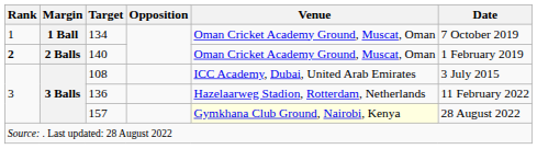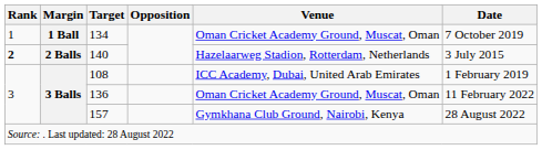140 | Venue: Oman Cricket Academy Ground, Muscat, Oman -> Hazelaarweg Stadion, Rotterdam, Netherlands
140 | Date: 1 February 2019 -> 3 July 2015
108 | Date: 3 July 2015 -> 1 February 2019
136 | Venue: Hazelaarweg Stadion, Rotterdam, Netherlands -> Oman Cricket Academy Ground, Muscat, Oman
157 | Venue: lightyellow background -> no background
